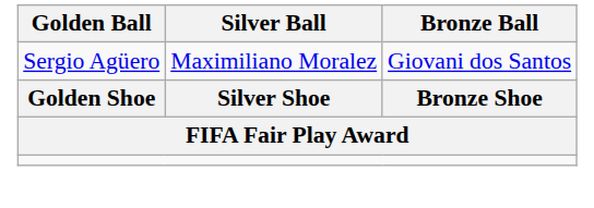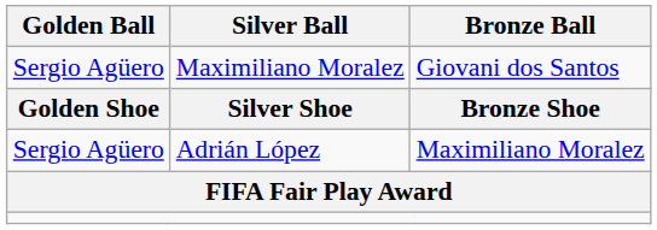+ row: Sergio Agüero | Adrián López | Maximiliano Moralez
